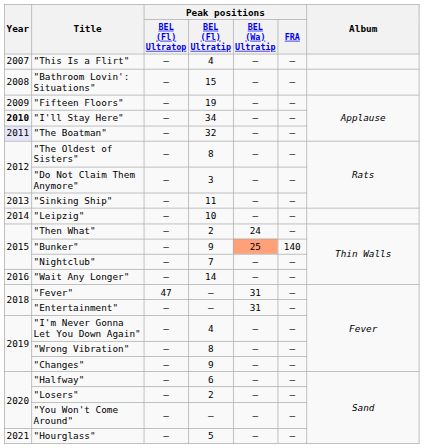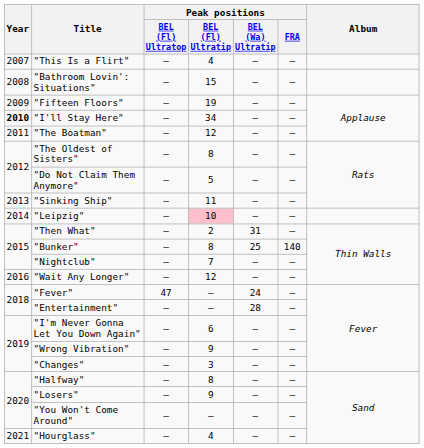"The Boatman" | Year: lavender background -> no background
"The Boatman" | Peak positions / BEL (Fl) Ultratip: 32 -> 12
"Do Not Claim Them Anymore" | Peak positions / BEL (Fl) Ultratip: 3 -> 5
"Leipzig" | Peak positions / BEL (Fl) Ultratip: no background -> pink background
"Then What" | Peak positions / BEL (Wa) Ultratip: 24 -> 31
"Bunker" | Peak positions / BEL (Fl) Ultratip: 9 -> 8
"Bunker" | Peak positions / BEL (Wa) Ultratip: lightsalmon background -> no background
"Wait Any Longer" | Peak positions / BEL (Fl) Ultratip: 14 -> 12
"Fever" | Peak positions / BEL (Wa) Ultratip: 31 -> 24
"Entertainment" | Peak positions / BEL (Wa) Ultratip: 31 -> 28
"I'm Never Gonna Let You Down Again" | Peak positions / BEL (Fl) Ultratip: 4 -> 6
"Wrong Vibration" | Peak positions / BEL (Fl) Ultratip: 8 -> 9
"Changes" | Peak positions / BEL (Fl) Ultratip: 9 -> 3
"Halfway" | Peak positions / BEL (Fl) Ultratip: 6 -> 8
"Losers" | Peak positions / BEL (Fl) Ultratip: 2 -> 9
"Hourglass" | Peak positions / BEL (Fl) Ultratip: 5 -> 4
